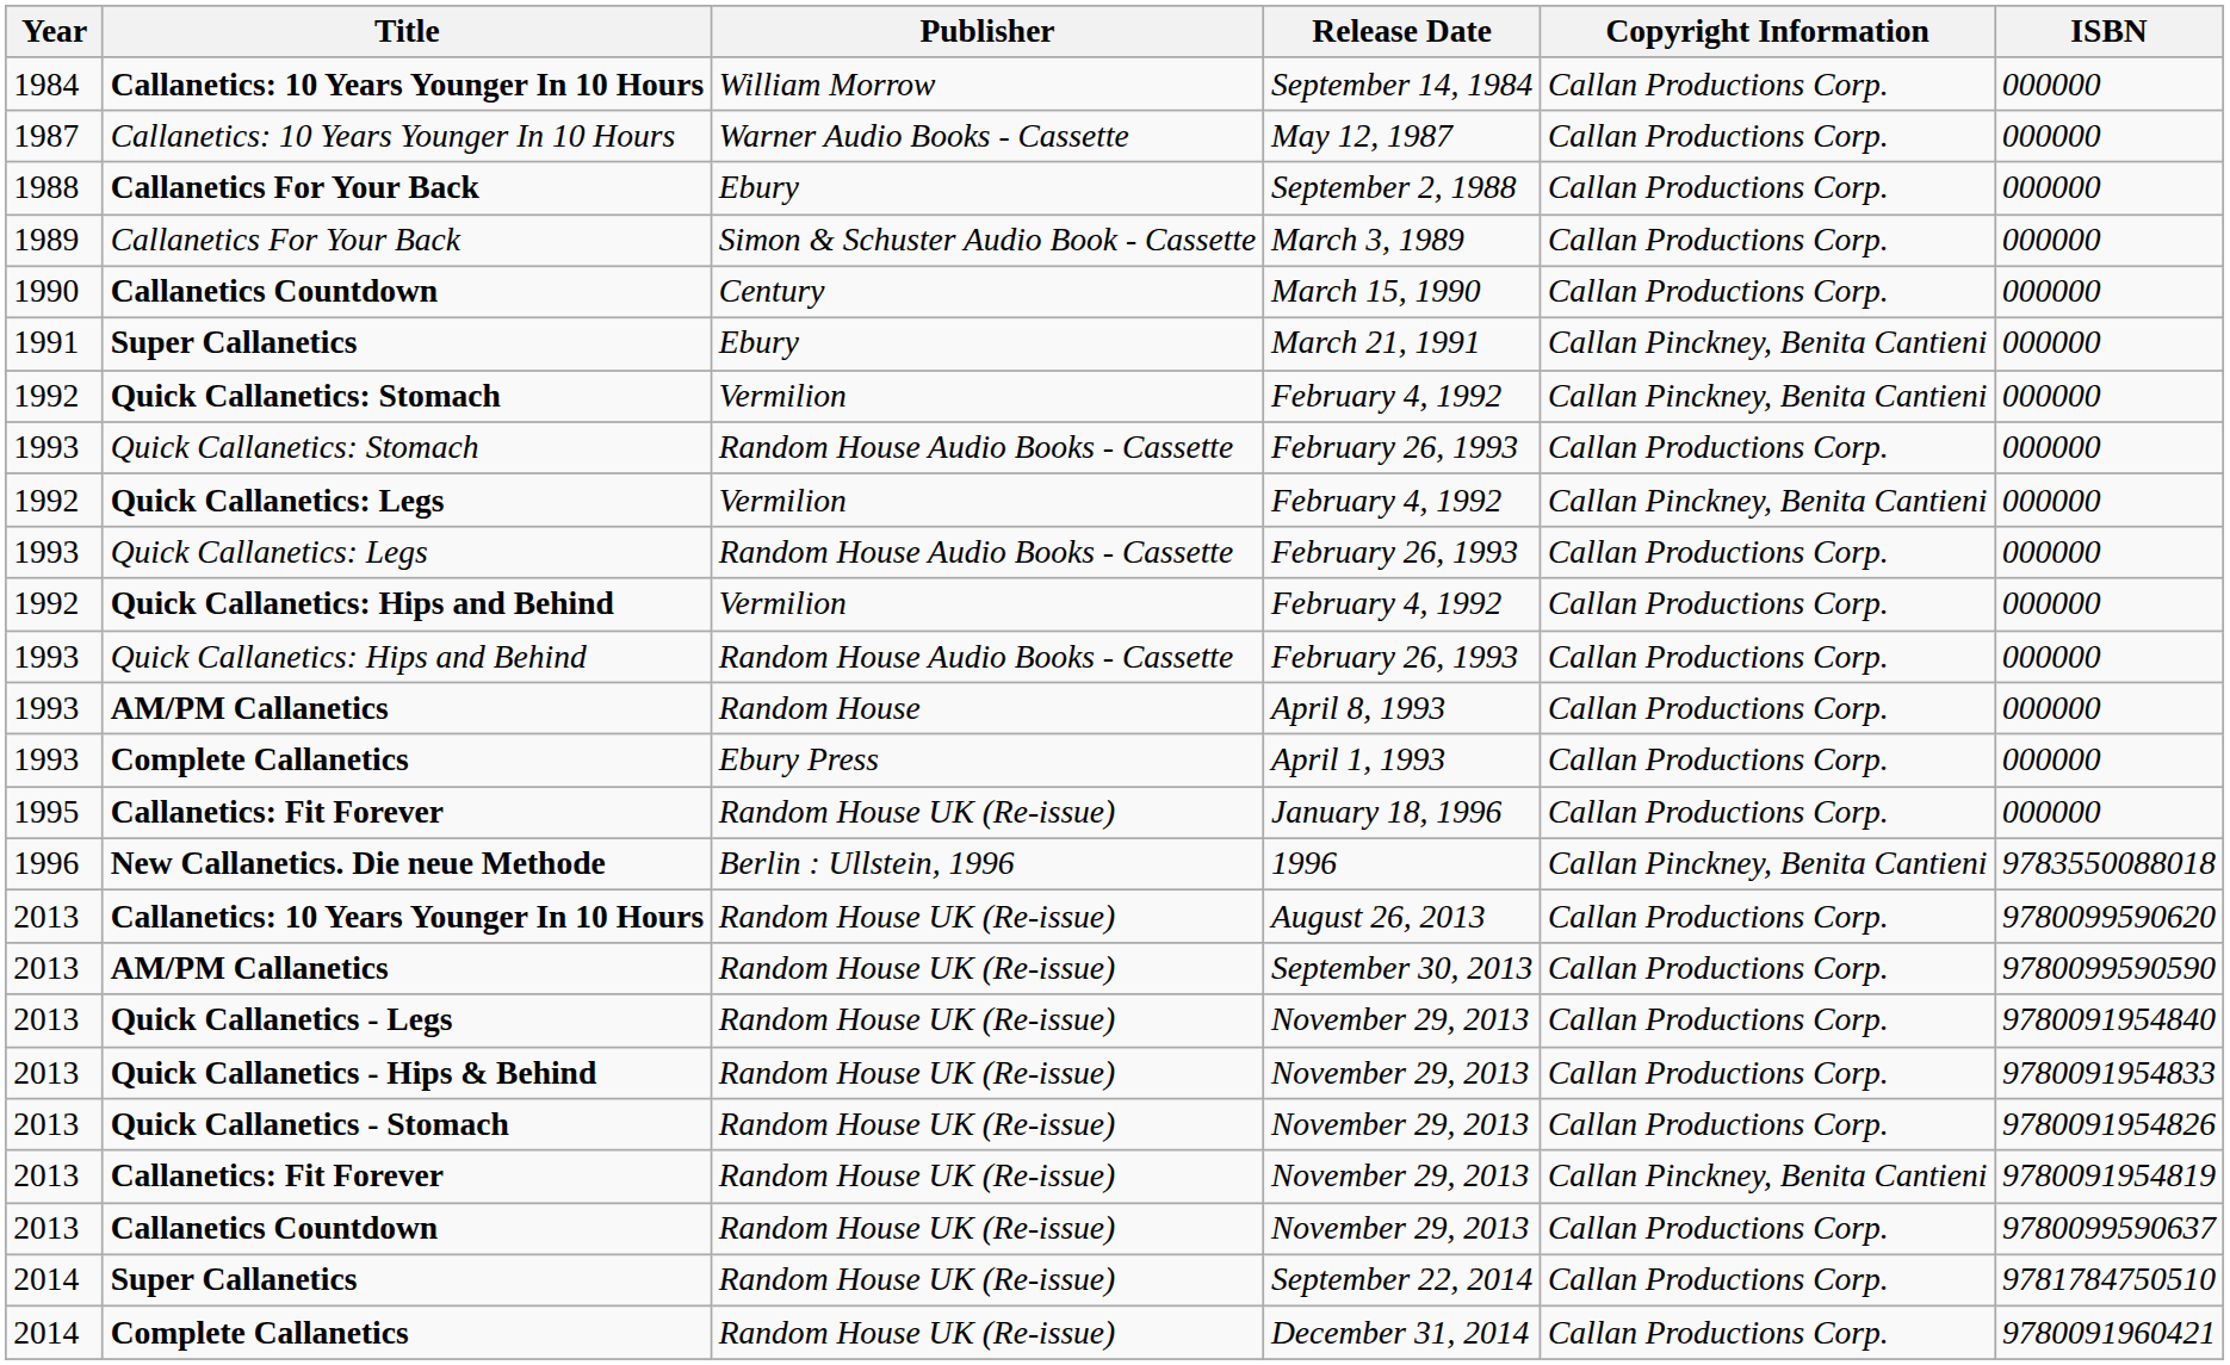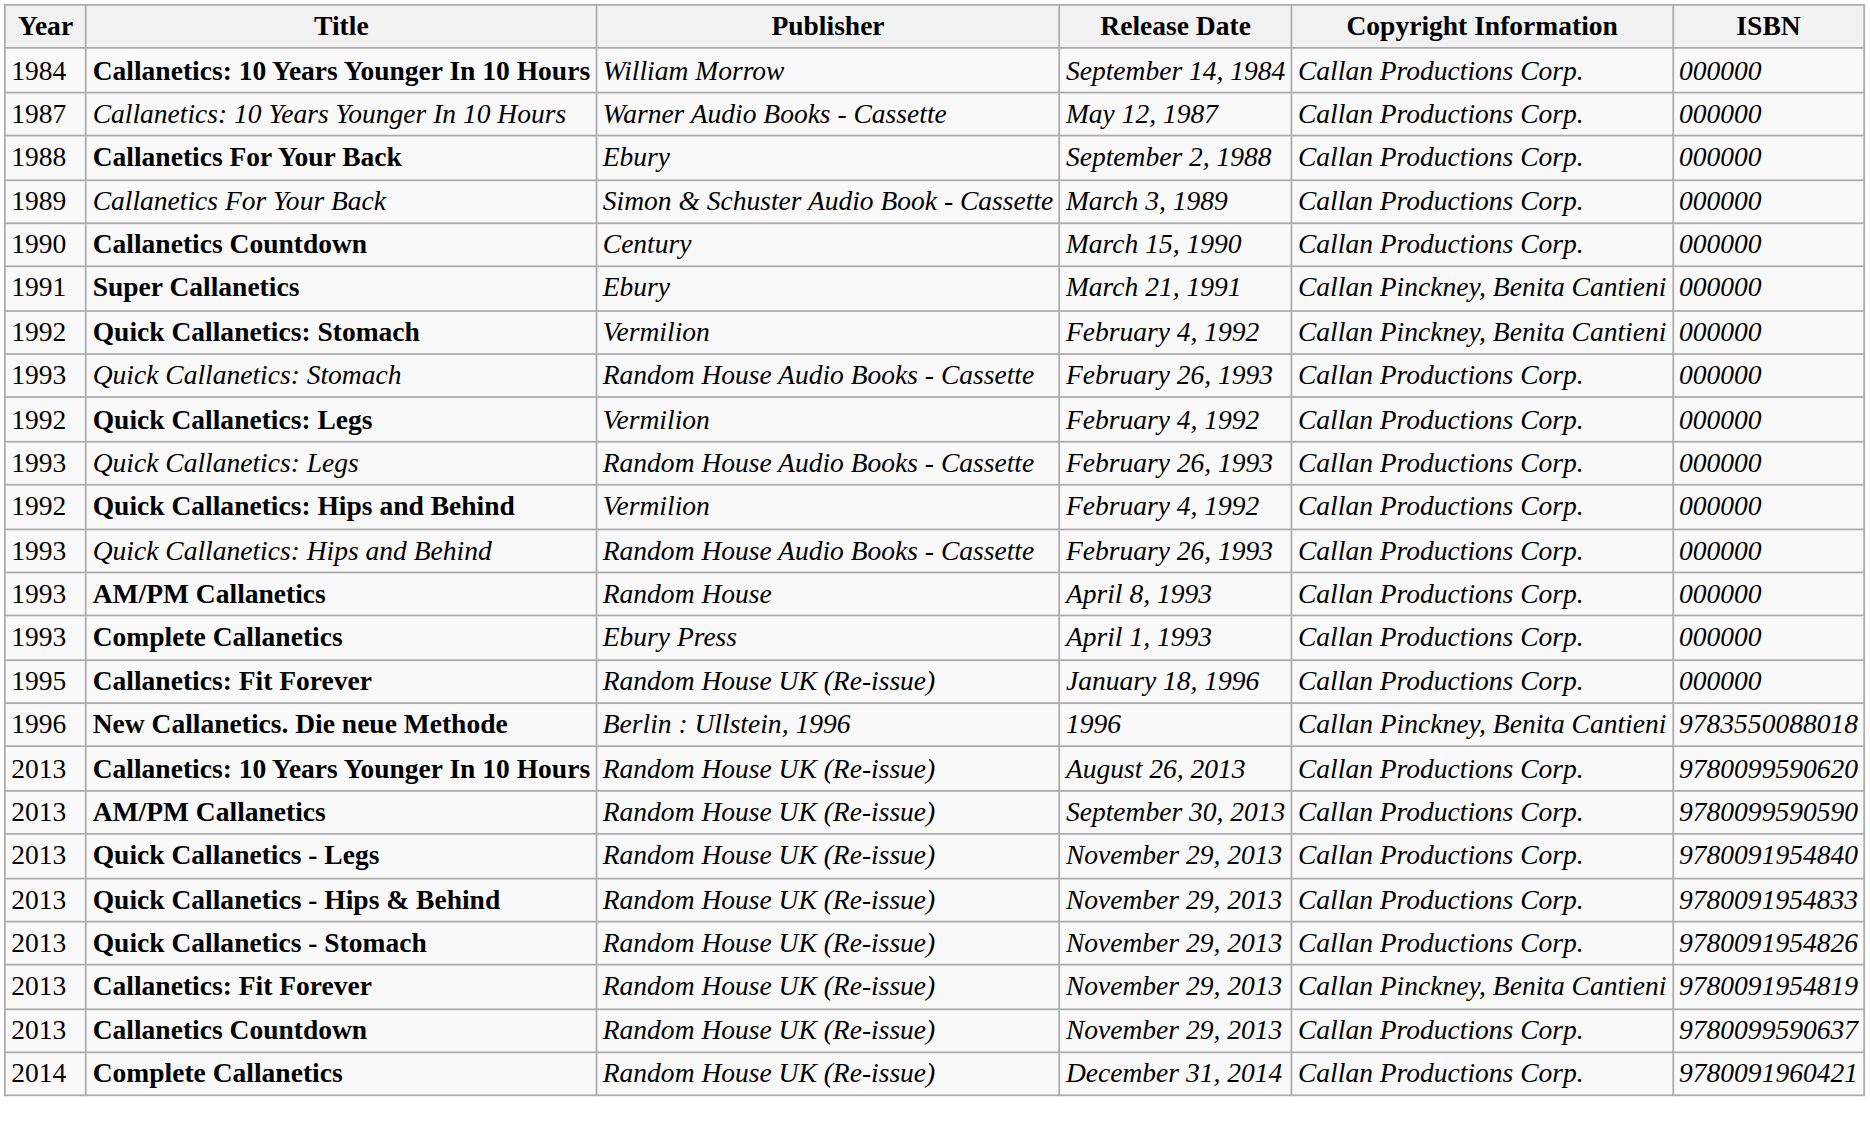Quick Callanetics: Legs / February 4, 1992 | Copyright Information: Callan Pinckney, Benita Cantieni -> Callan Productions Corp.
- row: 2014 | Super Callanetics | Random House UK (Re-issue) | September 22, 2014 | Callan Productions Corp. | 9781784750510
